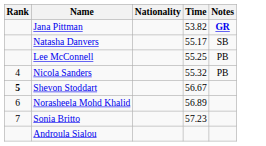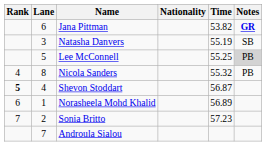+ column: Lane | 6 | 3 | 5 | 8 | 4 | 1 | 2 | 7
Natasha Danvers | Time: 55.17 -> 55.19
Lee McConnell | Notes: no background -> lightgrey background
Shevon Stoddart | Time: 56.67 -> 56.87
